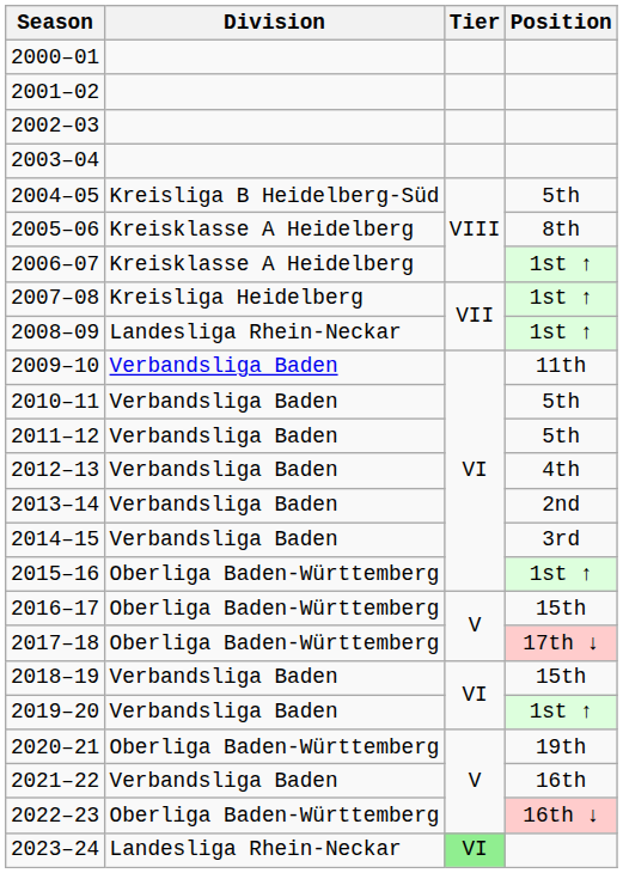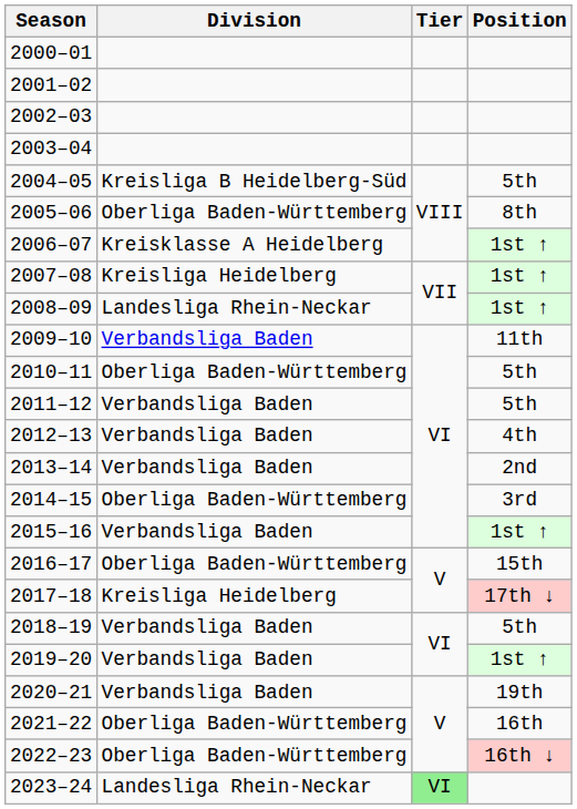2005–06 | Division: Kreisklasse A Heidelberg -> Oberliga Baden-Württemberg
2010–11 | Division: Verbandsliga Baden -> Oberliga Baden-Württemberg
2014–15 | Division: Verbandsliga Baden -> Oberliga Baden-Württemberg
2015–16 | Division: Oberliga Baden-Württemberg -> Verbandsliga Baden
2017–18 | Division: Oberliga Baden-Württemberg -> Kreisliga Heidelberg
2018–19 | Position: 15th -> 5th
2020–21 | Division: Oberliga Baden-Württemberg -> Verbandsliga Baden
2021–22 | Division: Verbandsliga Baden -> Oberliga Baden-Württemberg
